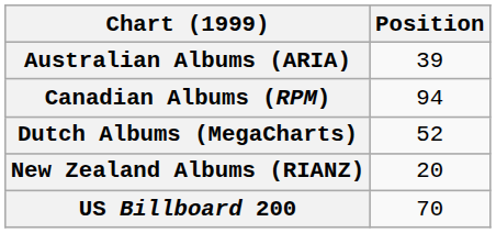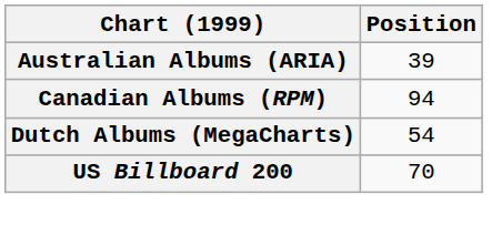Dutch Albums (MegaCharts) | Position: 52 -> 54
- row: New Zealand Albums (RIANZ) | 20
